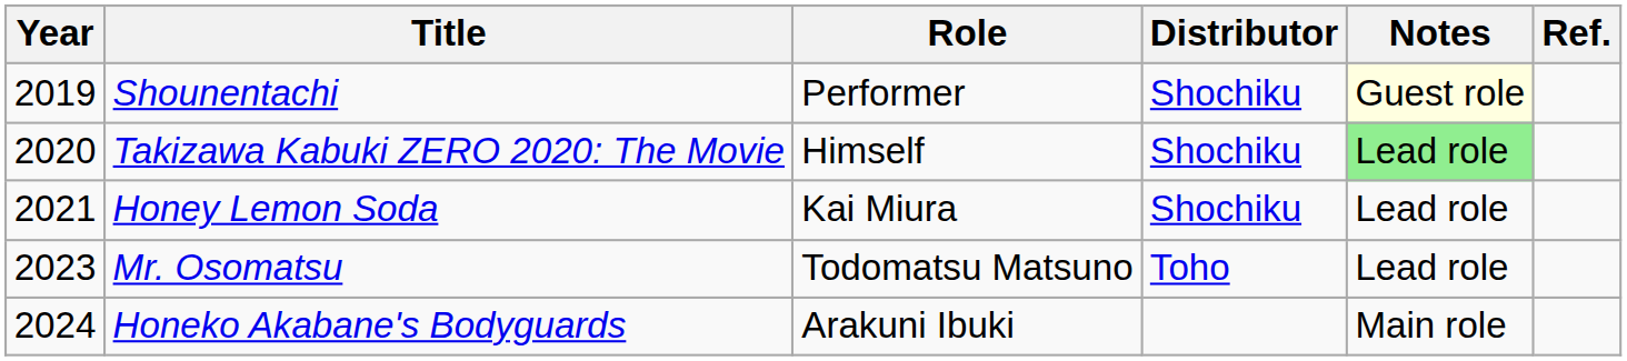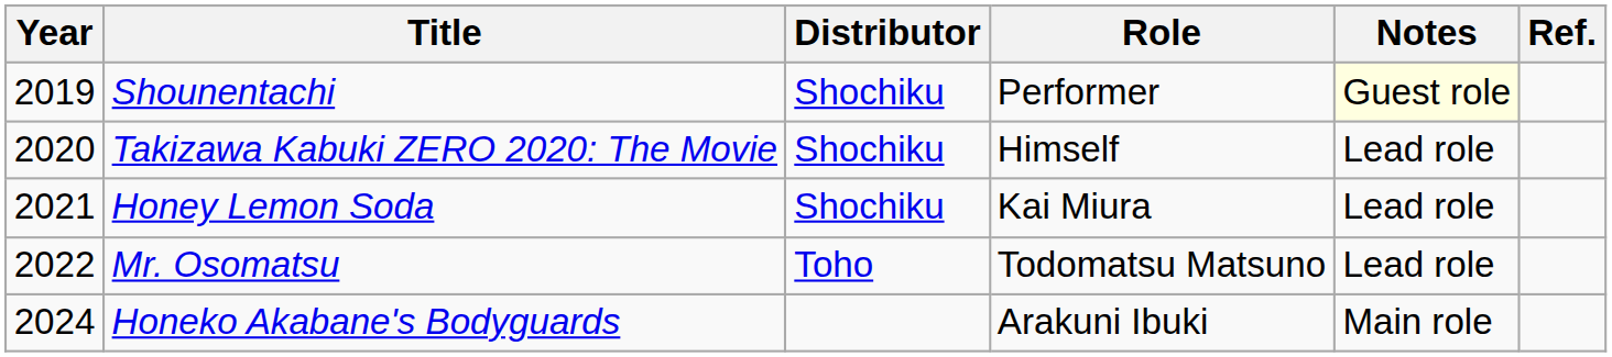columns swapped: Role <-> Distributor
Takizawa Kabuki ZERO 2020: The Movie | Notes: lightgreen background -> no background
Mr. Osomatsu | Year: 2023 -> 2022
